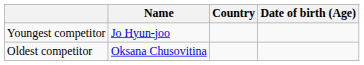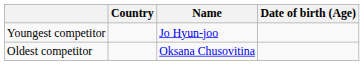columns swapped: Name <-> Country
